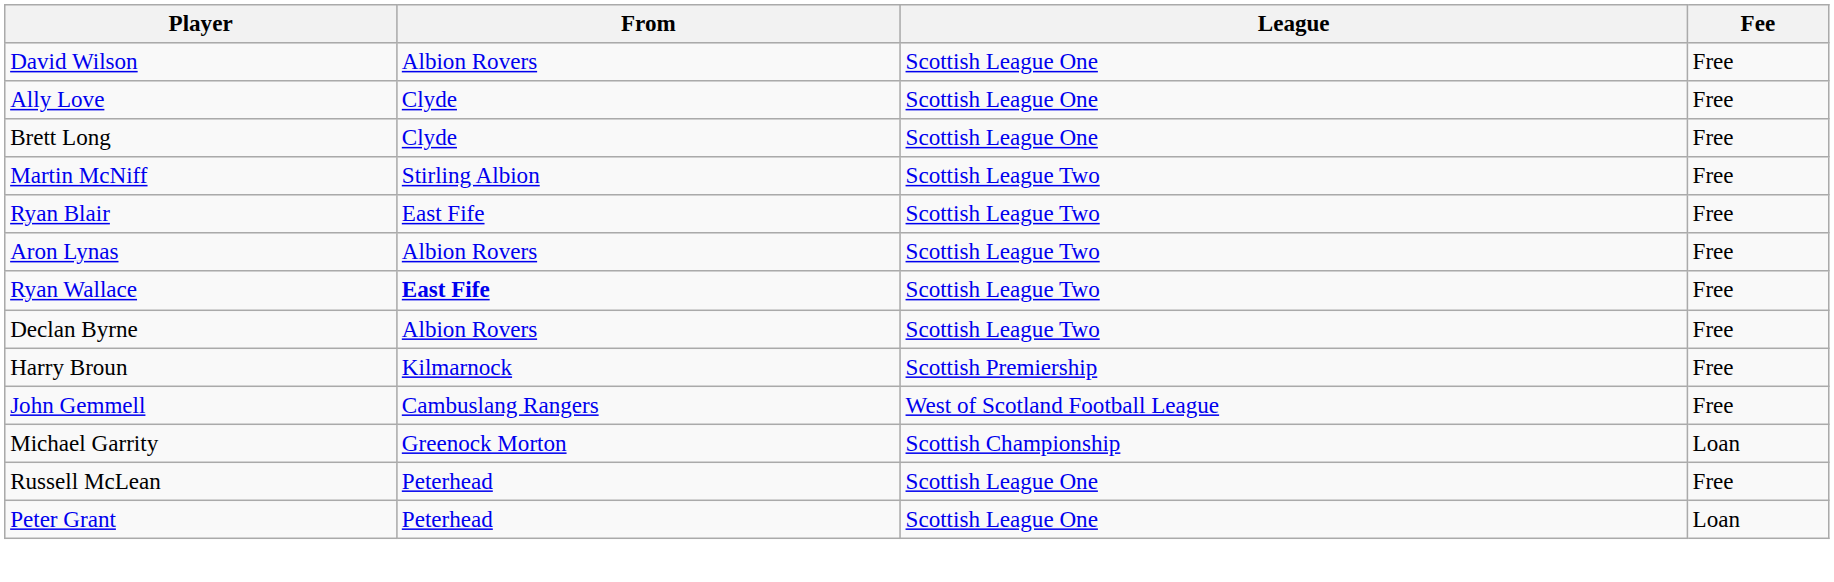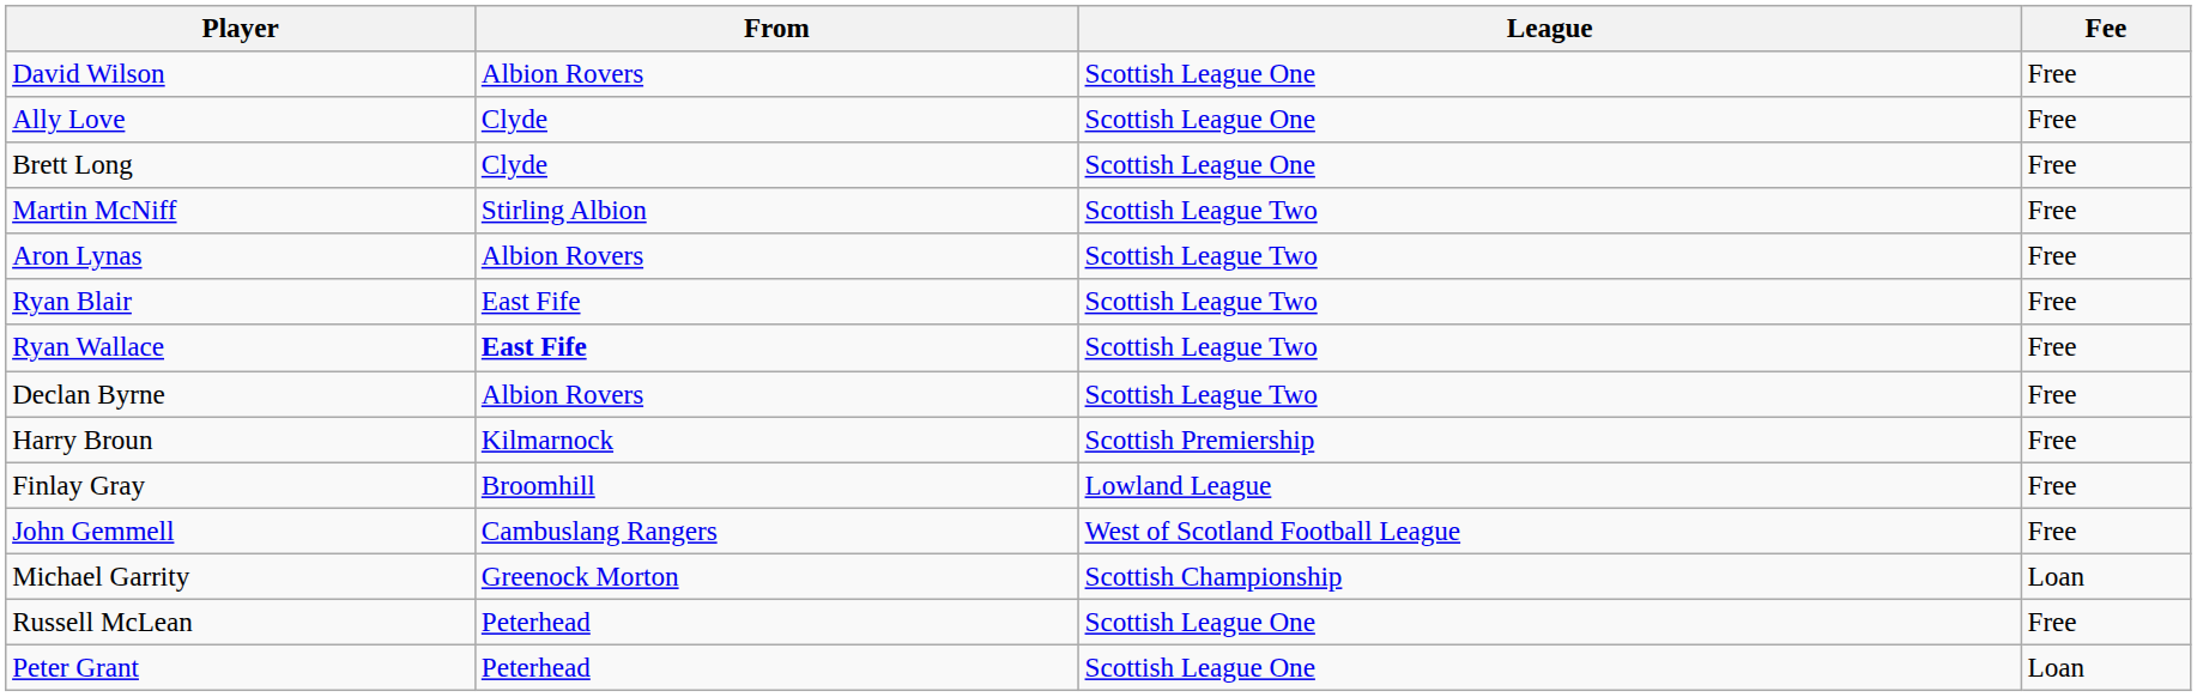rows swapped: Ryan Blair <-> Aron Lynas
+ row: Finlay Gray | Broomhill | Lowland League | Free
